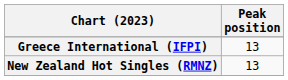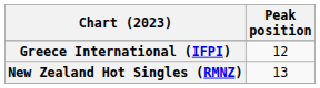Greece International (IFPI) | Peak position: 13 -> 12
